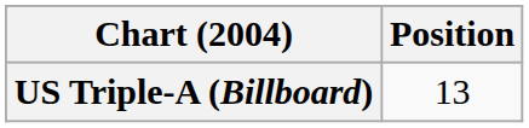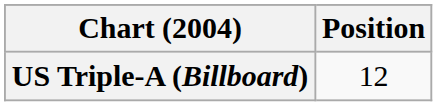US Triple-A (Billboard) | Position: 13 -> 12
